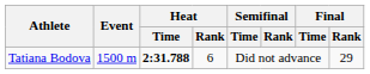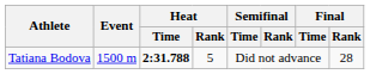Tatiana Bodova | Heat / Rank: 6 -> 5
Tatiana Bodova | Final / Rank: 29 -> 28
